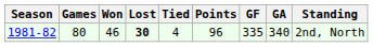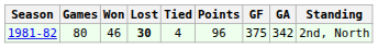1981-82 | GF: 335 -> 375
1981-82 | GA: 340 -> 342
